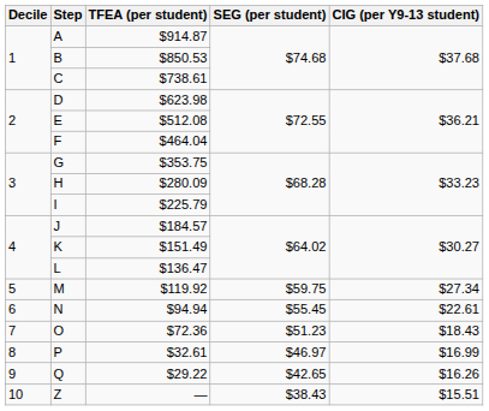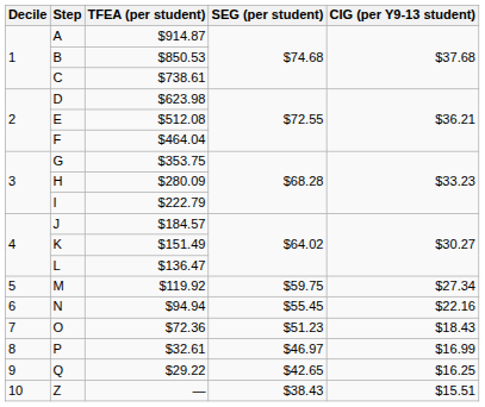I | TFEA (per student): $225.79 -> $222.79
N | CIG (per Y9-13 student): $22.61 -> $22.16
Q | CIG (per Y9-13 student): $16.26 -> $16.25
